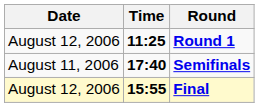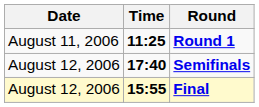Round 1 | Date: August 12, 2006 -> August 11, 2006
Semifinals | Date: August 11, 2006 -> August 12, 2006
